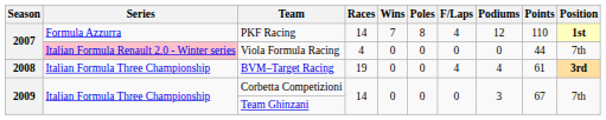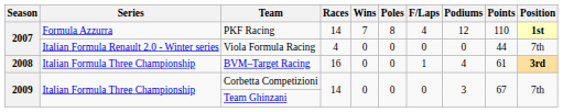Viola Formula Racing | Series: pink background -> no background
BVM–Target Racing | Races: 19 -> 16
BVM–Target Racing | F/Laps: 4 -> 1
